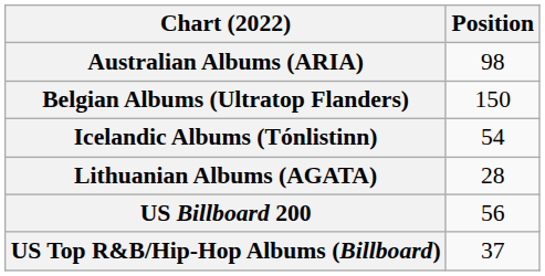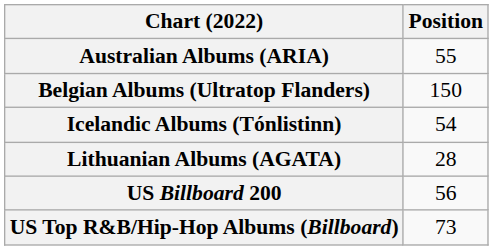Australian Albums (ARIA) | Position: 98 -> 55
US Top R&B/Hip-Hop Albums (Billboard) | Position: 37 -> 73
